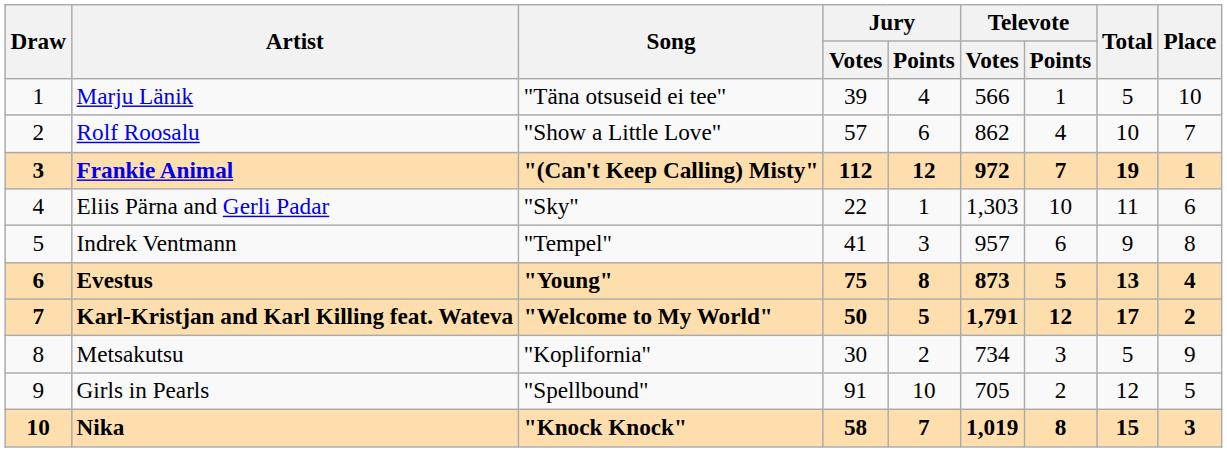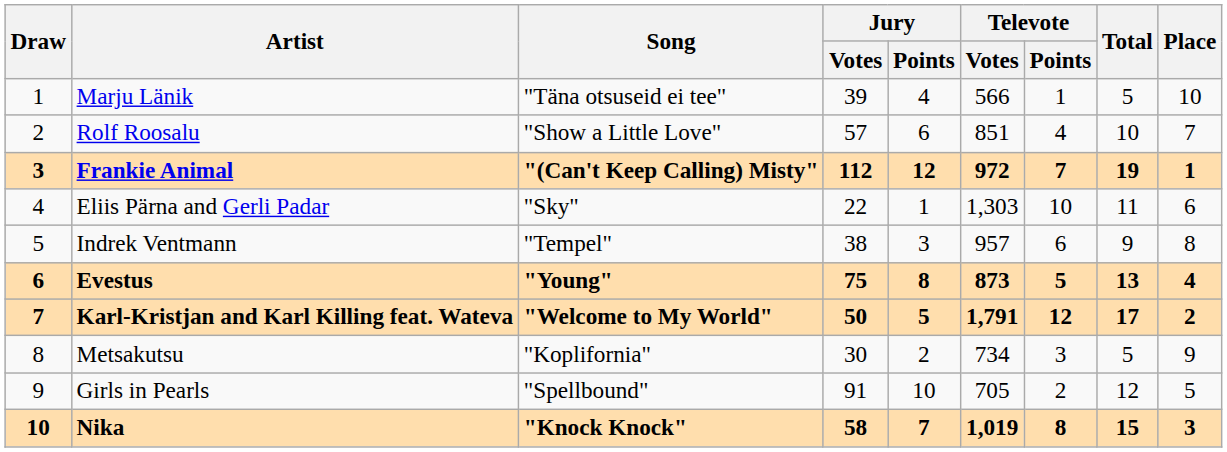Rolf Roosalu | Televote / Votes: 862 -> 851
Indrek Ventmann | Jury / Votes: 41 -> 38
